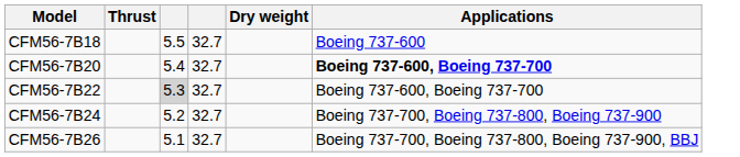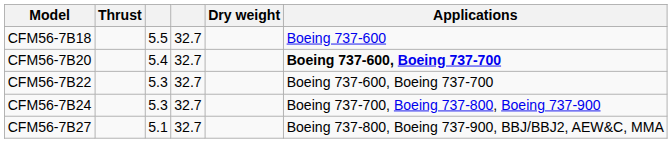CFM56-7B22 | column 3: lightgrey background -> no background
CFM56-7B24 | column 3: 5.2 -> 5.3
- row: CFM56-7B26 | 5.1 | 32.7 | Boeing 737-700, Boeing 737-800, Boeing 737-900, BBJ
+ row: CFM56-7B27 | 5.1 | 32.7 | Boeing 737-800, Boeing 737-900, BBJ/BBJ2, AEW&C, MMA
